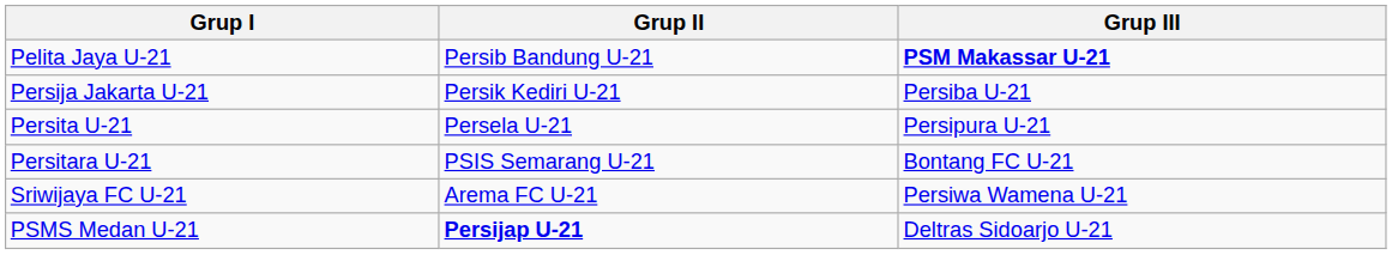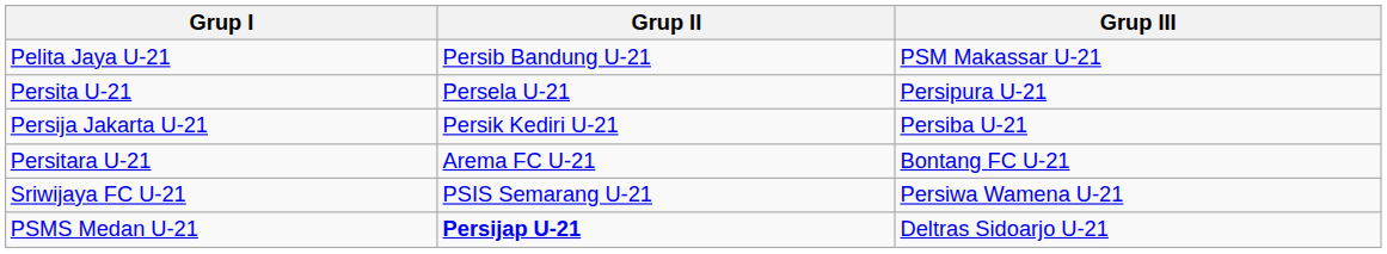Pelita Jaya U-21 | Grup III: bold -> normal
rows swapped: Persita U-21 <-> Persija Jakarta U-21
Persitara U-21 | Grup II: PSIS Semarang U-21 -> Arema FC U-21
Sriwijaya FC U-21 | Grup II: Arema FC U-21 -> PSIS Semarang U-21
